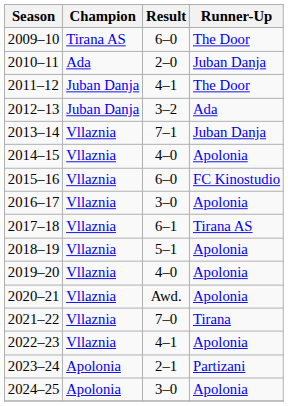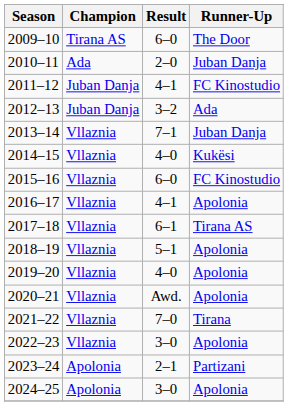2011–12 | Runner-Up: The Door -> FC Kinostudio
2014–15 | Runner-Up: Apolonia -> Kukësi
2016–17 | Result: 3–0 -> 4–1
2022–23 | Result: 4–1 -> 3–0
